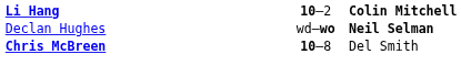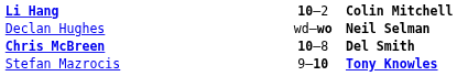Chris McBreen | column 3: normal -> bold
+ row: Stefan Mazrocis | 9–10 | Tony Knowles
